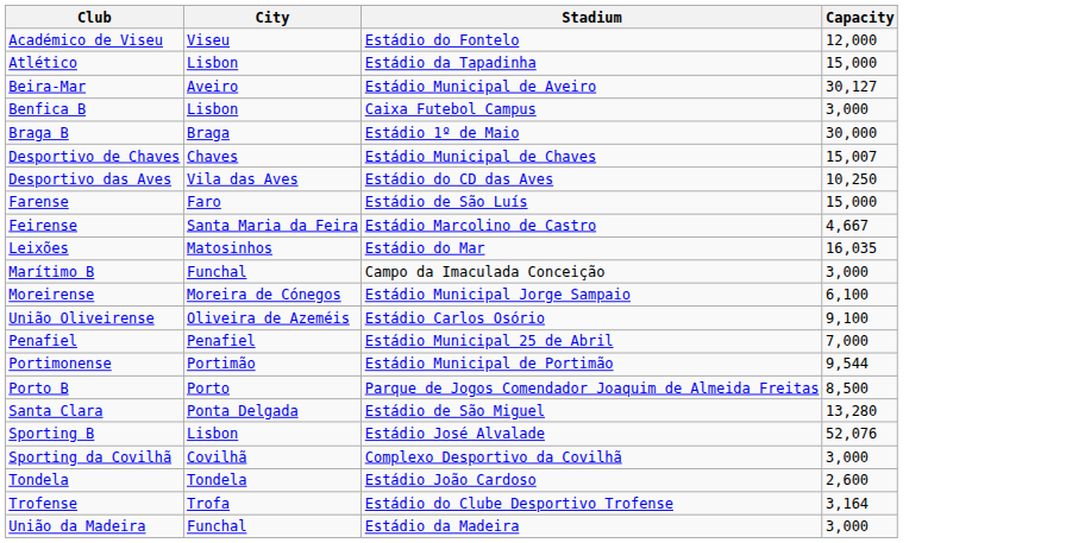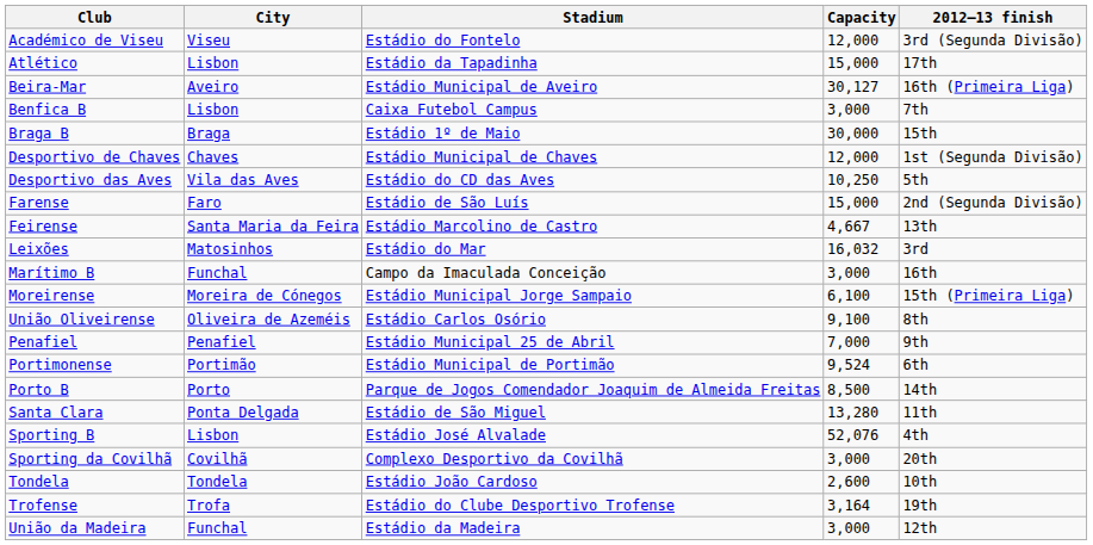+ column: 2012–13 finish | 3rd (Segunda Divisão) | 17th | 16th (Primeira Liga) | 7th | 15th | 1st (Segunda Divisão) | 5th | 2nd (Segunda Divisão) | 13th | 3rd | 16th | 15th (Primeira Liga) | 8th | 9th | 6th | 14th | 11th | 4th | 20th | 10th | 19th | 12th
Desportivo de Chaves | Capacity: 15,007 -> 12,000
Leixões | Capacity: 16,035 -> 16,032
Portimonense | Capacity: 9,544 -> 9,524
